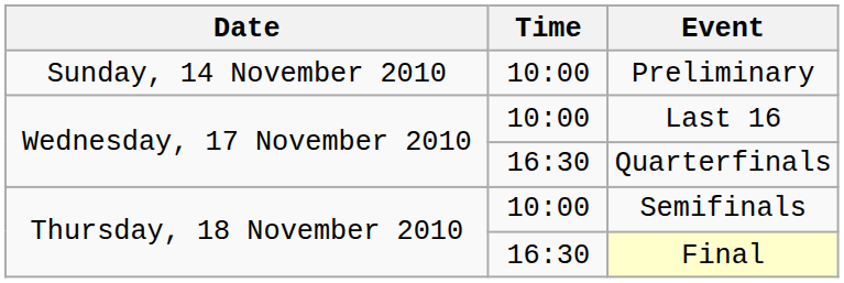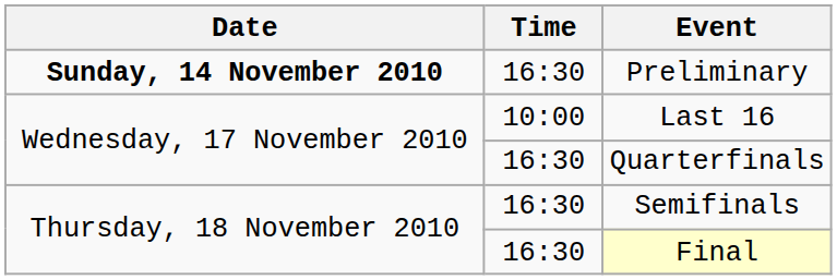Preliminary | Date: normal -> bold
Preliminary | Time: 10:00 -> 16:30
Semifinals | Time: 10:00 -> 16:30
